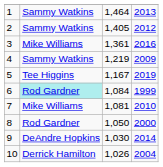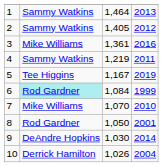4 | column 4: 2009 -> 2011
7 | column 3: 1,081 -> 1,070
8 | column 4: 2000 -> 2001
